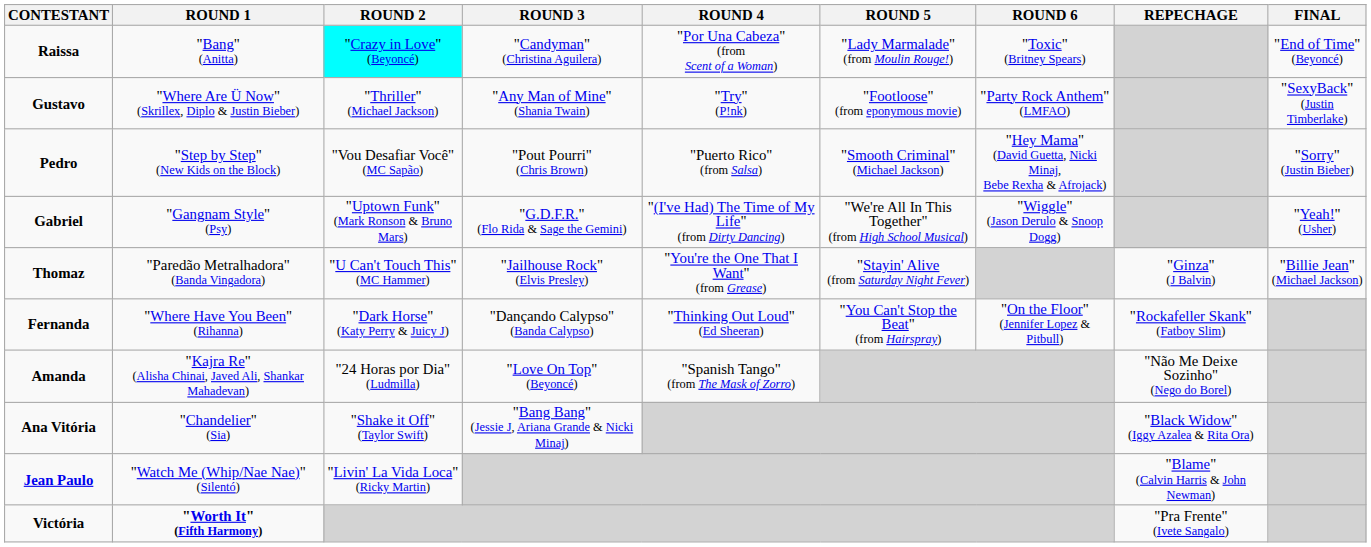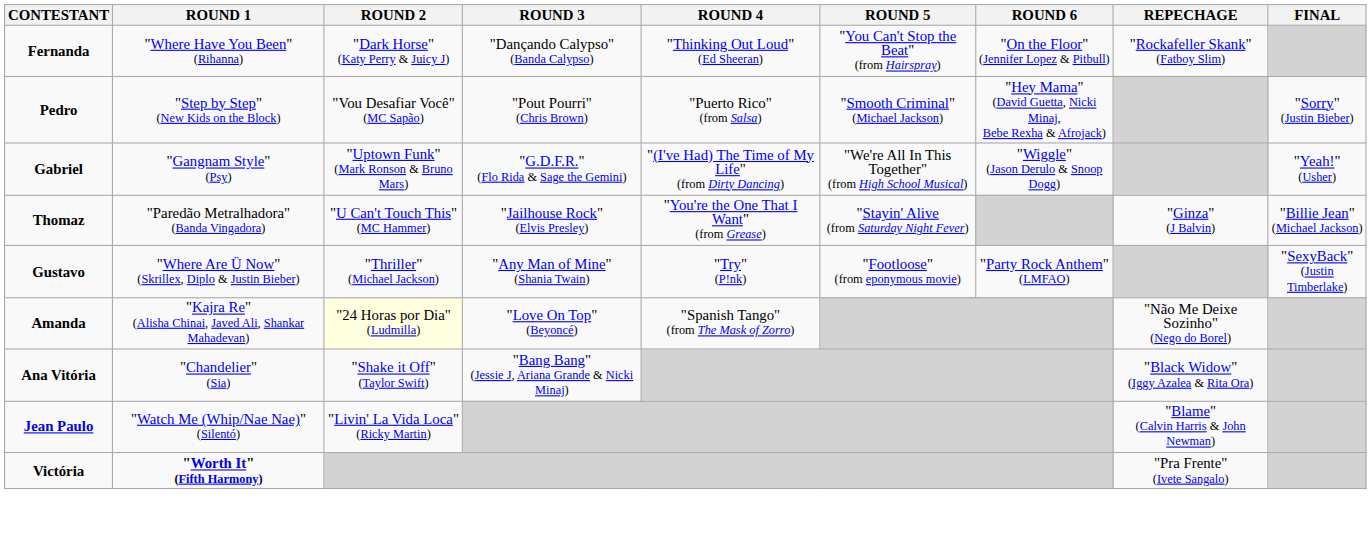- row: Raissa | "Bang" (Anitta) | "Crazy in Love" (Beyoncé) | "Candyman" (Christina Aguilera) | "Por Una Cabeza" (from Scent of a Woman) | "Lady Marmalade" (from Moulin Rouge!) | "Toxic" (Britney Spears) | "End of Time" (Beyoncé)
rows swapped: Gustavo <-> Fernanda
Amanda | ROUND 2: no background -> lightyellow background
